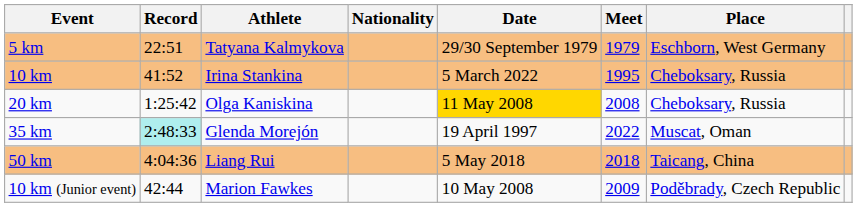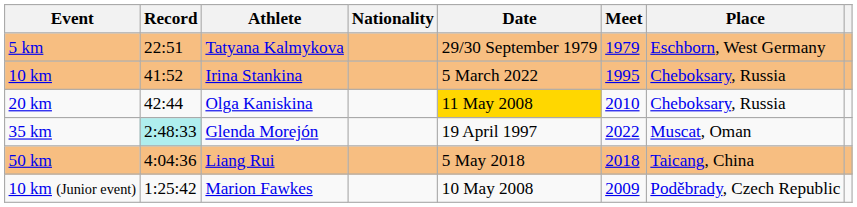20 km | Record: 1:25:42 -> 42:44
20 km | Meet: 2008 -> 2010
10 km (Junior event) | Record: 42:44 -> 1:25:42
